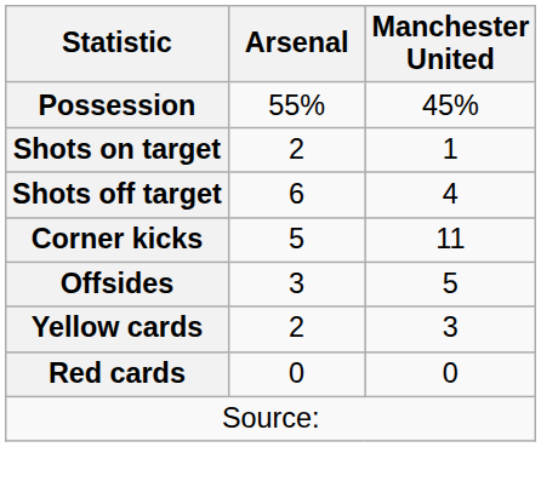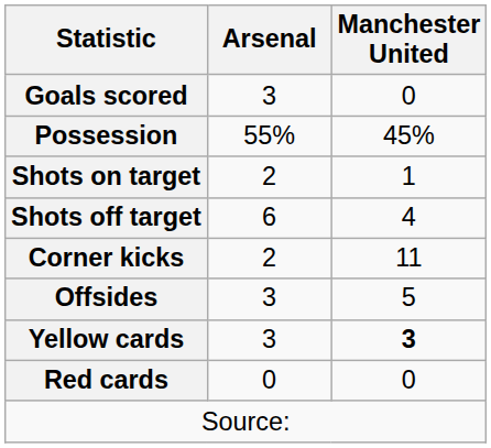+ row: Goals scored | 3 | 0
Corner kicks | Arsenal: 5 -> 2
Yellow cards | Arsenal: 2 -> 3
Yellow cards | Manchester United: normal -> bold
